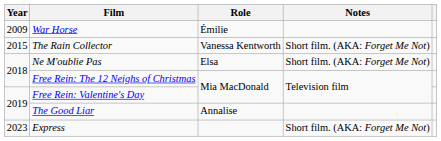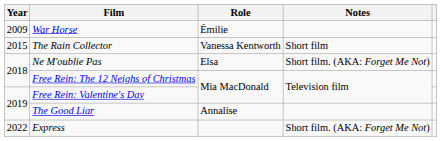The Rain Collector | Notes: Short film. (AKA: Forget Me Not) -> Short film
Express | Year: 2023 -> 2022
